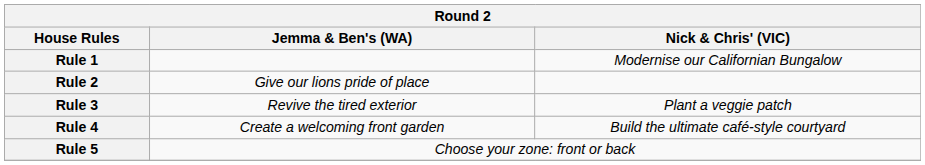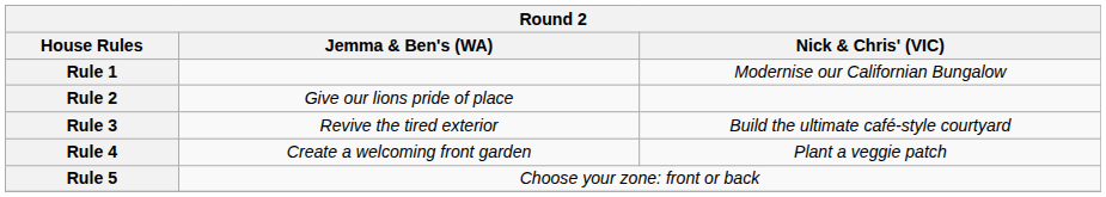Rule 3 | Nick & Chris' (VIC): Plant a veggie patch -> Build the ultimate café-style courtyard
Rule 4 | Nick & Chris' (VIC): Build the ultimate café-style courtyard -> Plant a veggie patch
